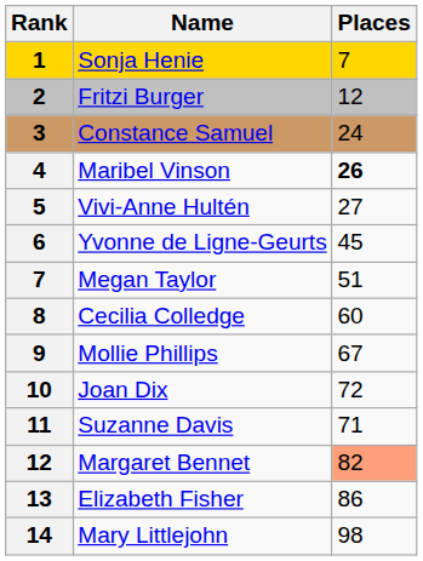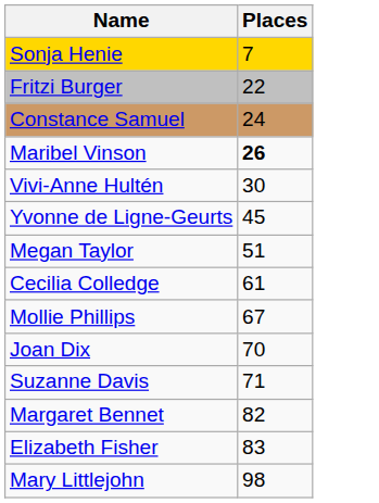- column: Rank | 1 | 2 | 3 | 4 | 5 | 6 | 7 | 8 | 9 | 10 | 11 | 12 | 13 | 14
Fritzi Burger | Places: 12 -> 22
Vivi-Anne Hultén | Places: 27 -> 30
Cecilia Colledge | Places: 60 -> 61
Joan Dix | Places: 72 -> 70
Margaret Bennet | Places: lightsalmon background -> no background
Elizabeth Fisher | Places: 86 -> 83
